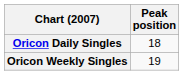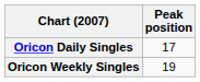Oricon Daily Singles | Peak position: 18 -> 17
